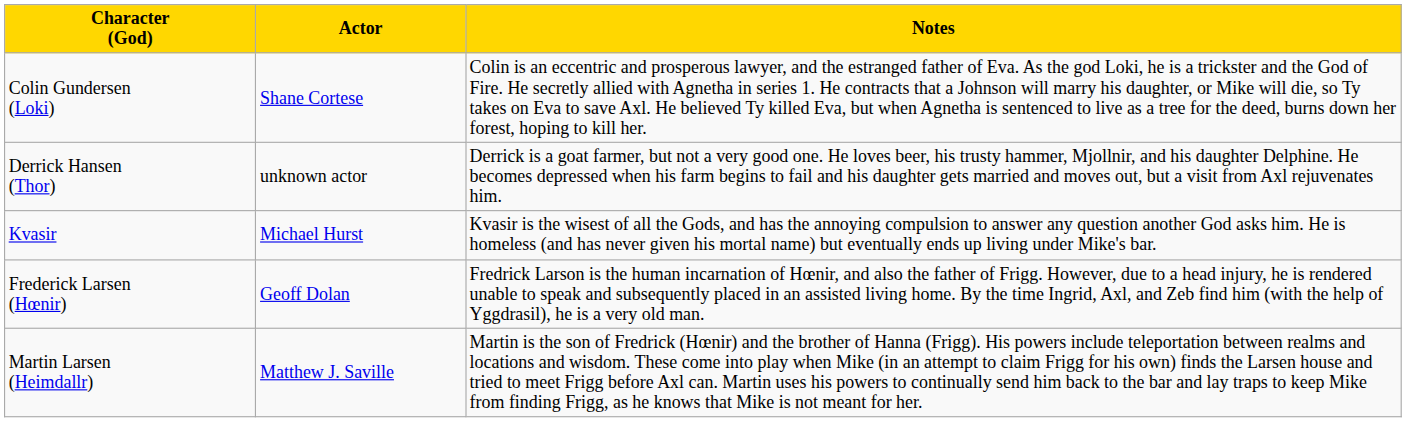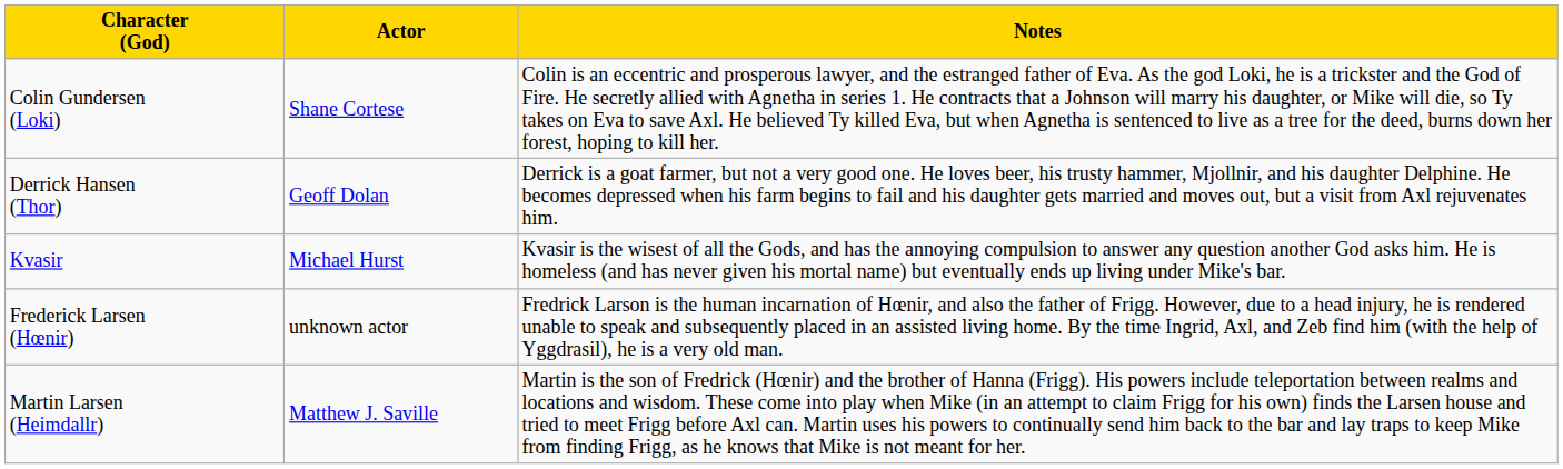Derrick Hansen (Thor) | Actor: unknown actor -> Geoff Dolan
Frederick Larsen (Hœnir) | Actor: Geoff Dolan -> unknown actor
